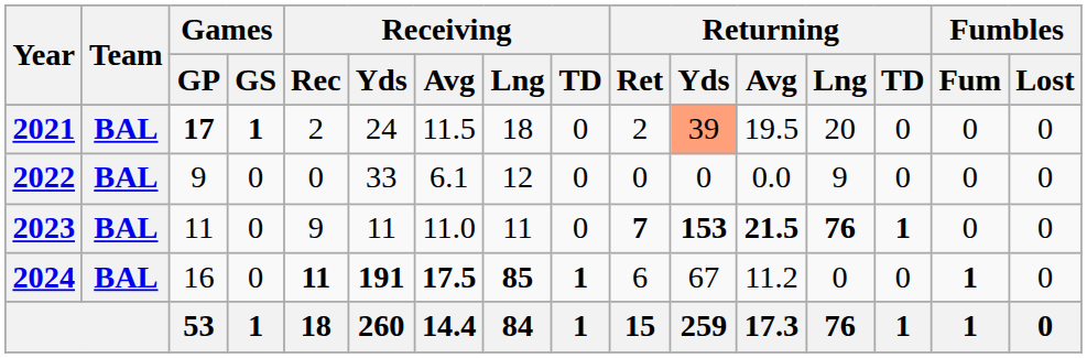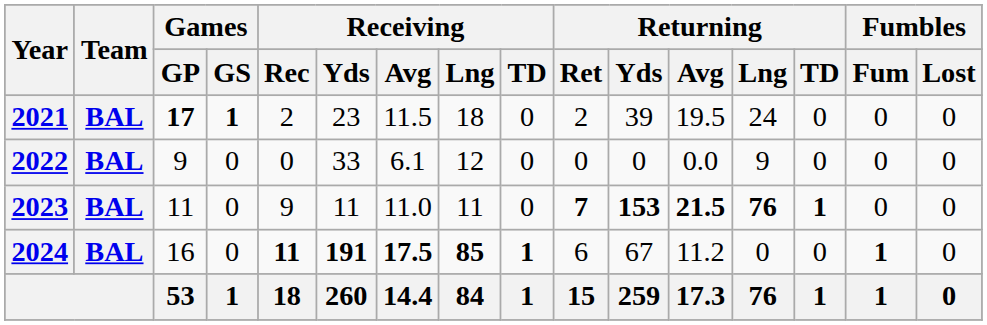2021 | Receiving / Yds: 24 -> 23
2021 | Returning / Yds: lightsalmon background -> no background
2021 | Returning / Lng: 20 -> 24
